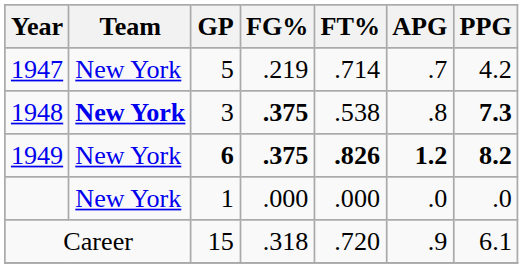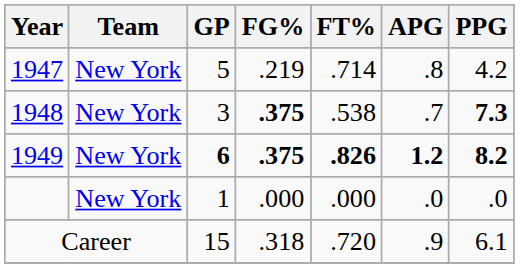1947 | APG: .7 -> .8
1948 | Team: bold -> normal
1948 | APG: .8 -> .7
